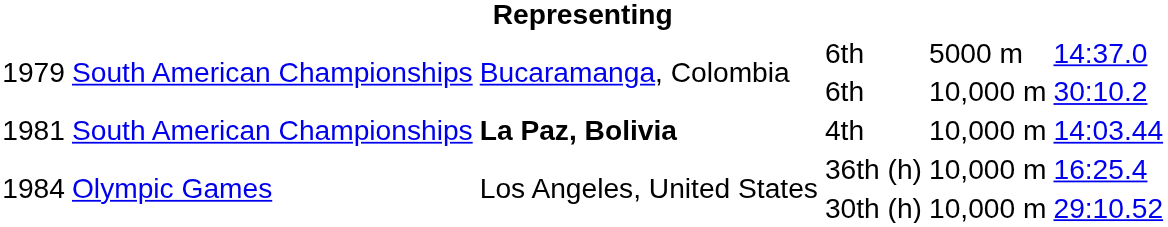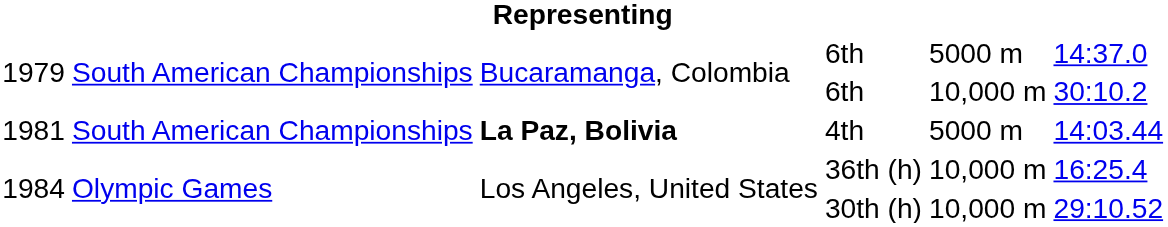4th | column 5: 10,000 m -> 5000 m
